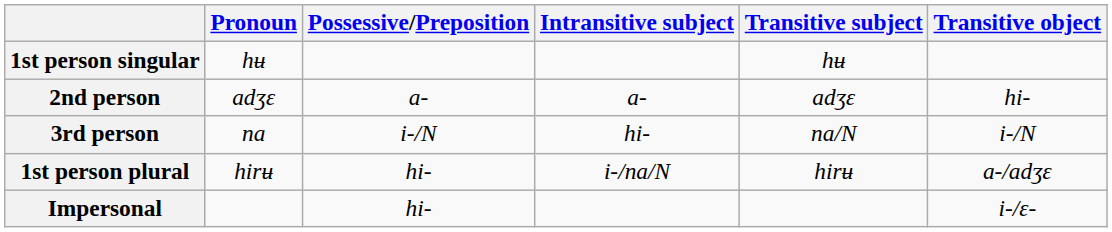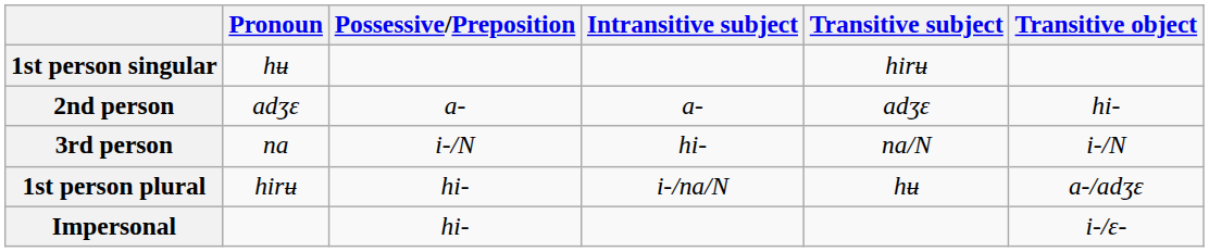1st person singular | Transitive subject: hʉ -> hirʉ
1st person plural | Transitive subject: hirʉ -> hʉ
